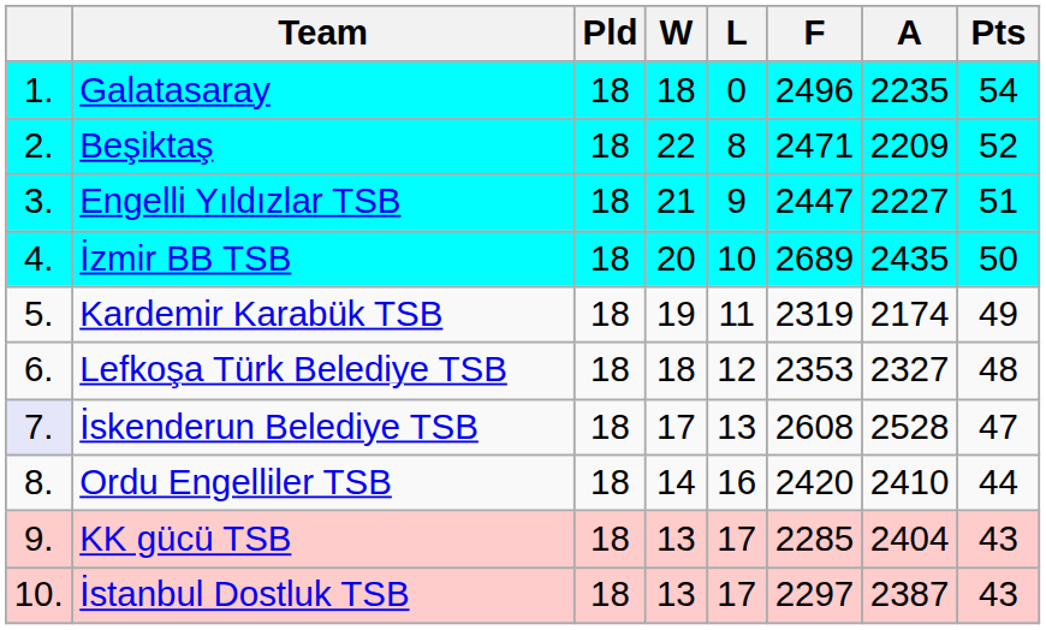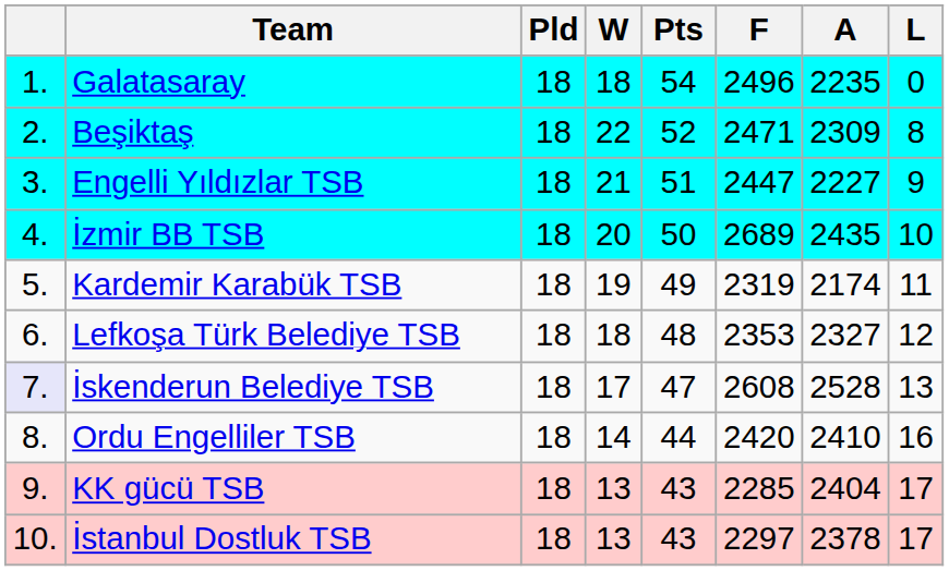columns swapped: L <-> Pts
Beşiktaş | A: 2209 -> 2309
İstanbul Dostluk TSB | A: 2387 -> 2378
